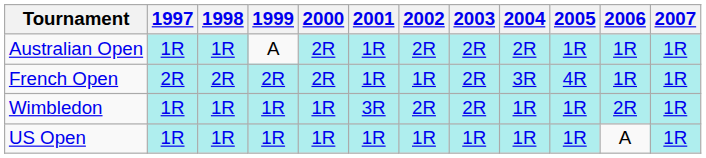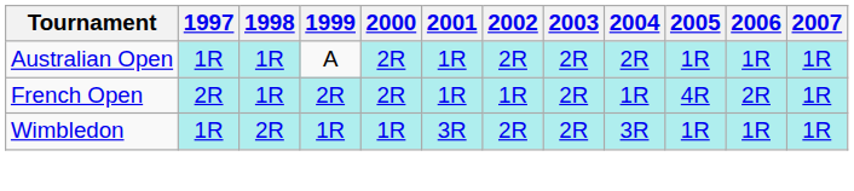French Open | 1998: 2R -> 1R
French Open | 2004: 3R -> 1R
French Open | 2006: 1R -> 2R
Wimbledon | 1998: 1R -> 2R
Wimbledon | 2004: 1R -> 3R
Wimbledon | 2006: 2R -> 1R
- row: US Open | 1R | 1R | 1R | 1R | 1R | 1R | 1R | 1R | 1R | A | 1R
